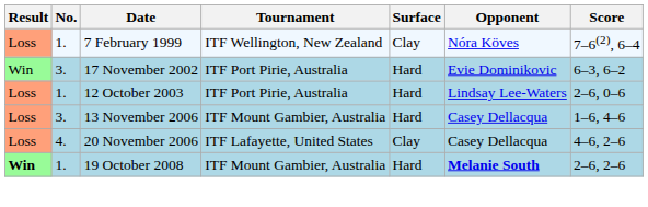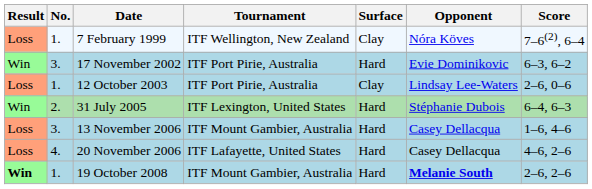12 October 2003 | Surface: Hard -> Clay
+ row: Win | 2. | 31 July 2005 | ITF Lexington, United States | Hard | Stéphanie Dubois | 6–4, 6–3
20 November 2006 | Surface: Clay -> Hard
